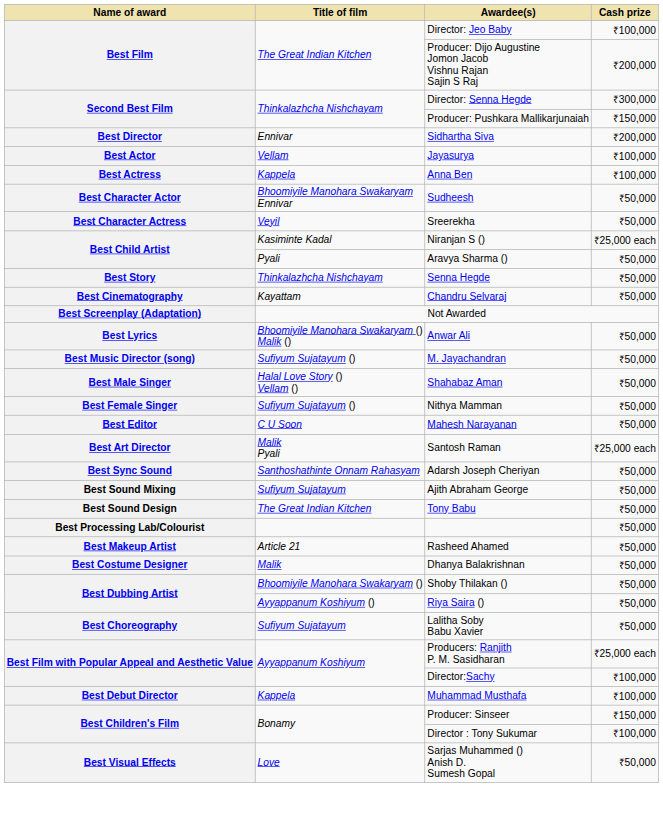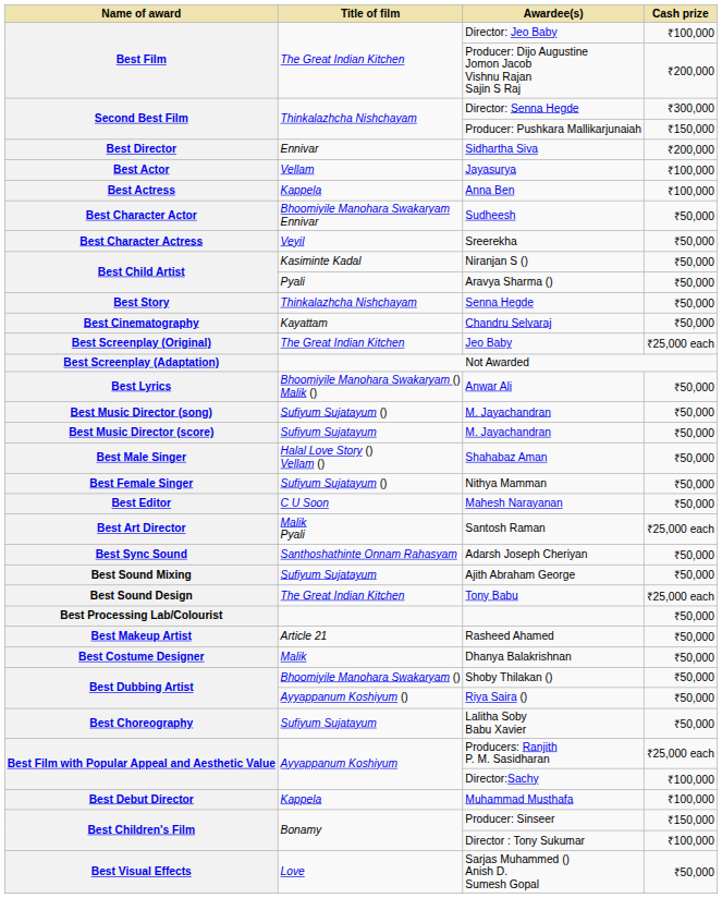Niranjan S () | Cash prize: ₹25,000 each -> ₹50,000
+ row: Best Screenplay (Original) | The Great Indian Kitchen | Jeo Baby | ₹25,000 each
+ row: Best Music Director (score) | Sufiyum Sujatayum | M. Jayachandran | ₹50,000
Tony Babu | Cash prize: ₹50,000 -> ₹25,000 each
